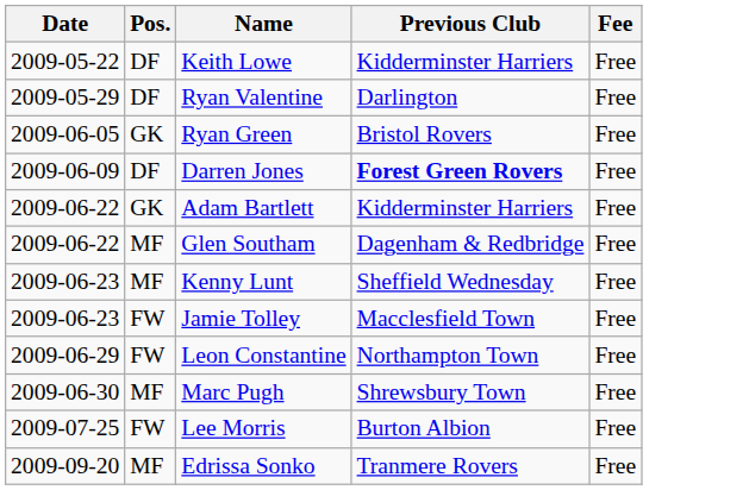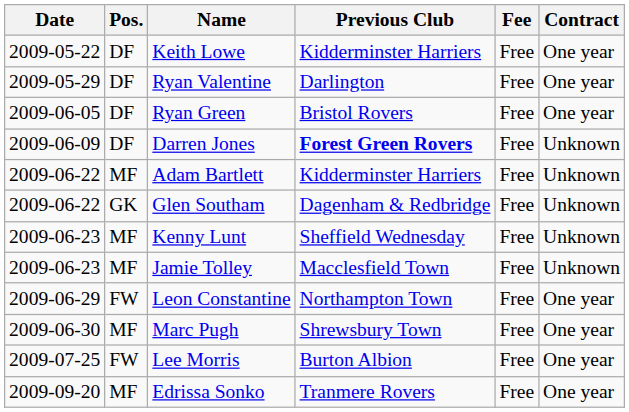+ column: Contract | One year | One year | One year | Unknown | Unknown | Unknown | Unknown | Unknown | One year | One year | One year | One year
Ryan Green | Pos.: GK -> DF
Adam Bartlett | Pos.: GK -> MF
Glen Southam | Pos.: MF -> GK
Jamie Tolley | Pos.: FW -> MF
